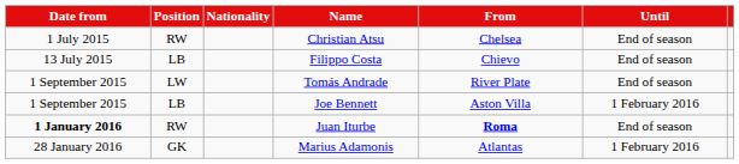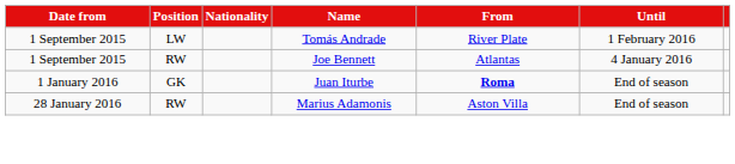- row: 1 July 2015 | RW | Christian Atsu | Chelsea | End of season
- row: 13 July 2015 | LB | Filippo Costa | Chievo | End of season
Tomás Andrade | Until: End of season -> 1 February 2016
Joe Bennett | Position: LB -> RW
Joe Bennett | From: Aston Villa -> Atlantas
Joe Bennett | Until: 1 February 2016 -> 4 January 2016
Juan Iturbe | Date from: bold -> normal
Juan Iturbe | Position: RW -> GK
Marius Adamonis | Position: GK -> RW
Marius Adamonis | From: Atlantas -> Aston Villa
Marius Adamonis | Until: 1 February 2016 -> End of season
